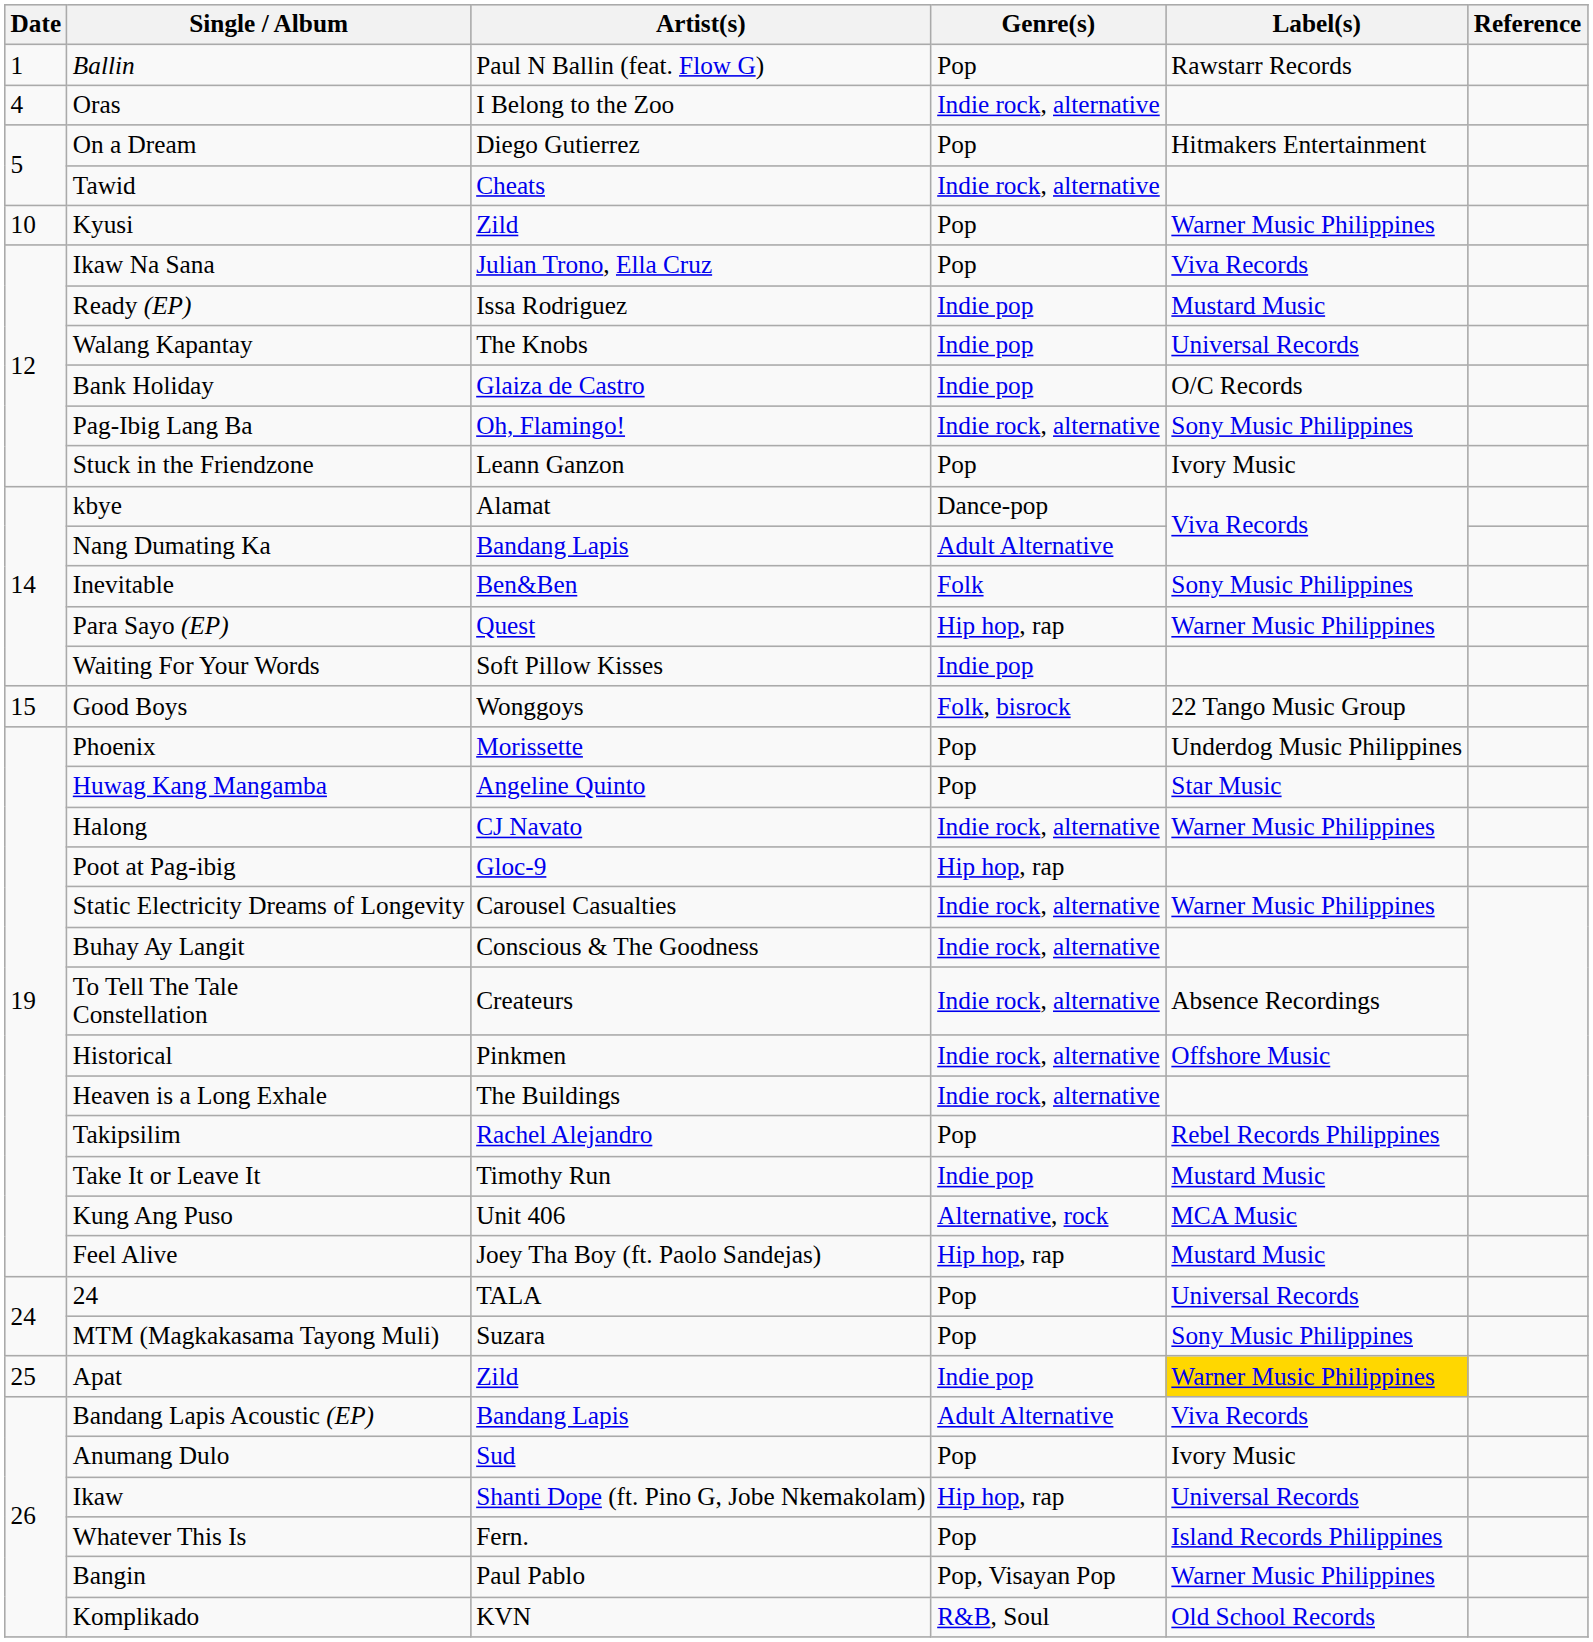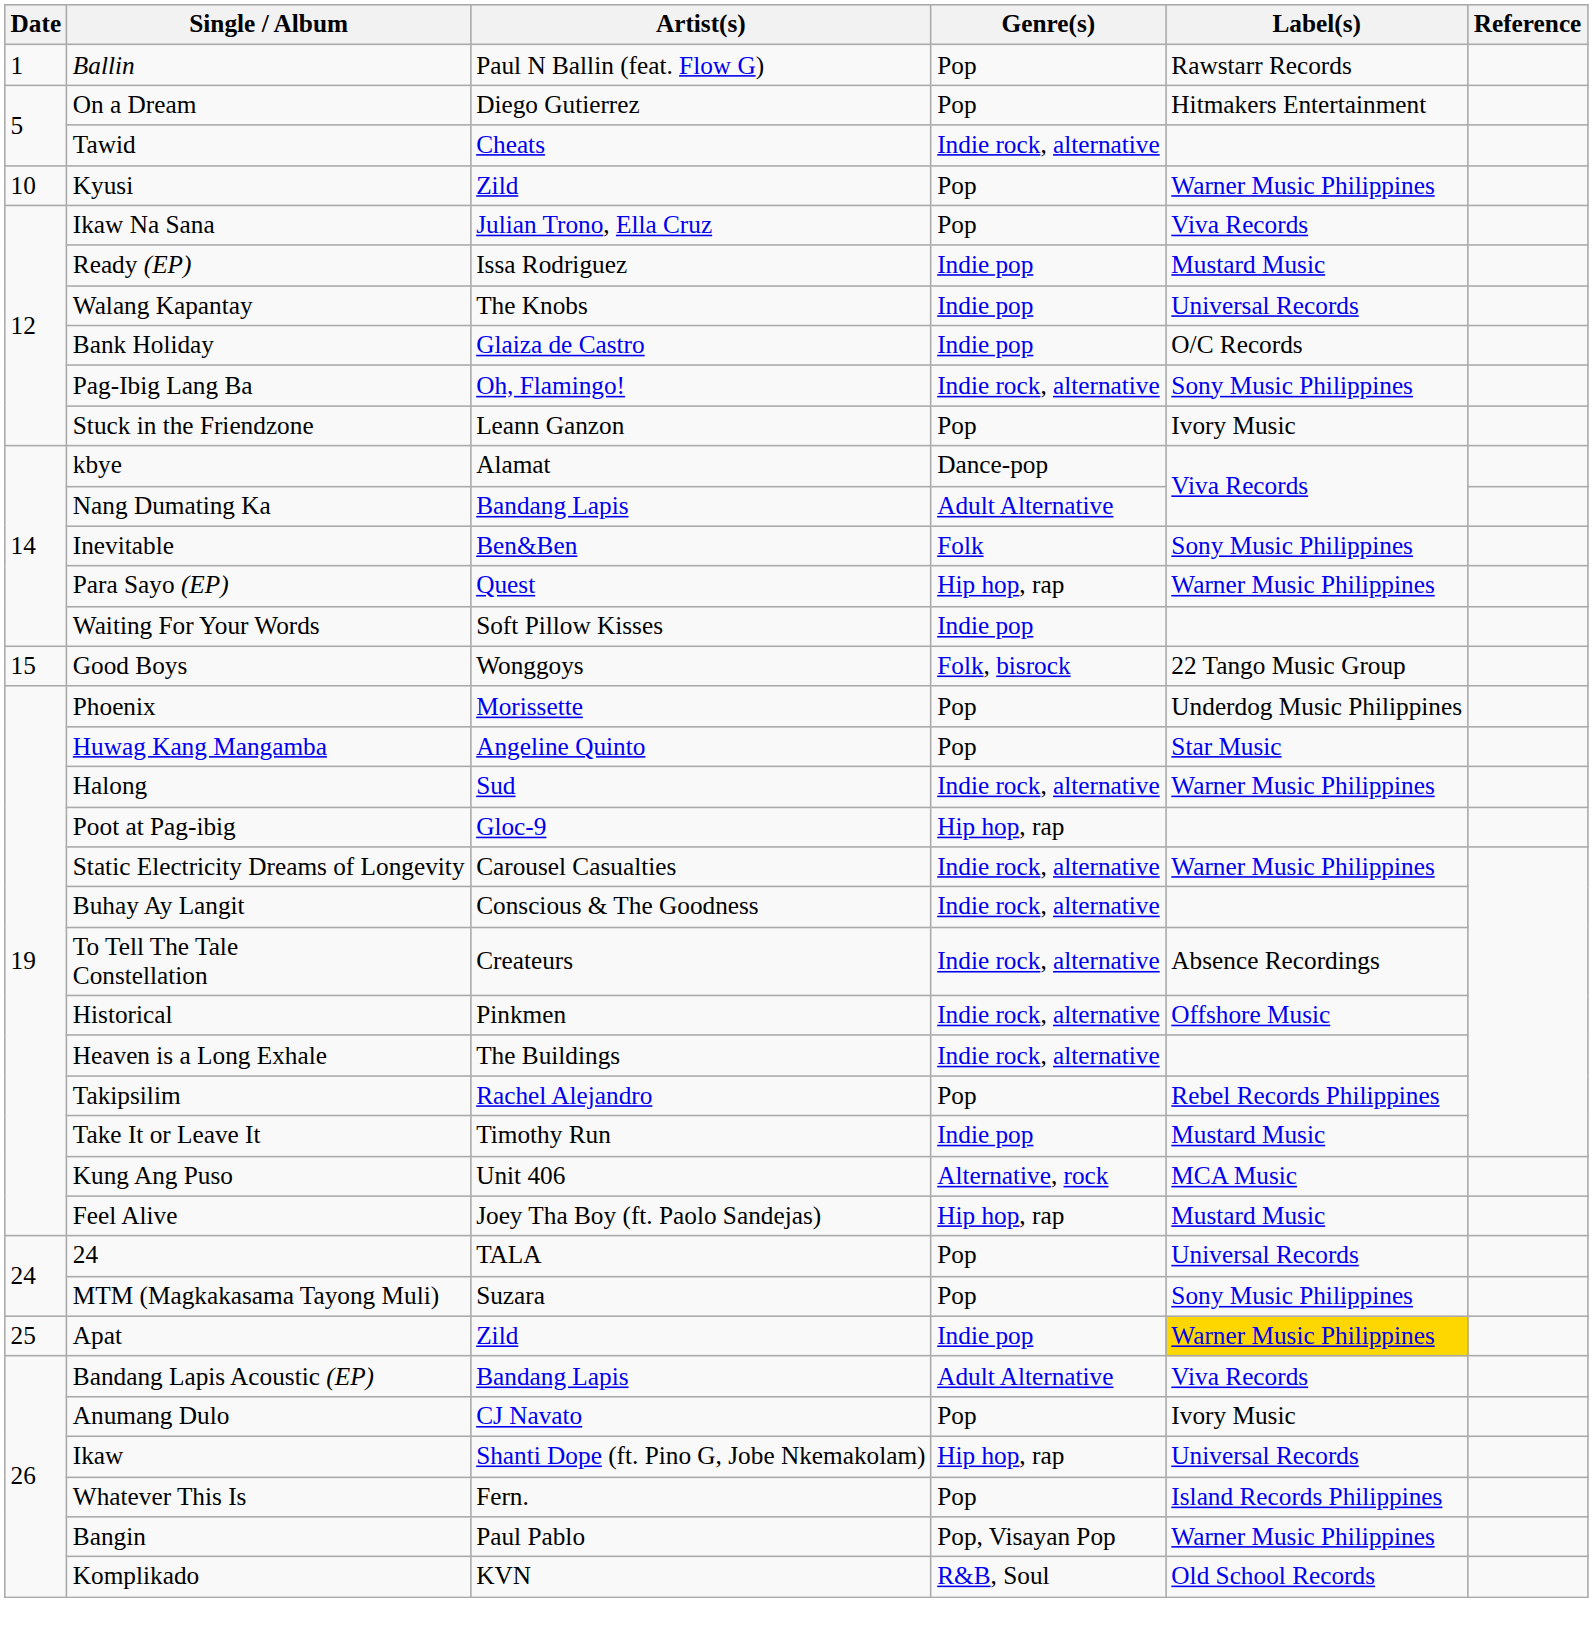- row: 4 | Oras | I Belong to the Zoo | Indie rock, alternative
Halong | Artist(s): CJ Navato -> Sud
Anumang Dulo | Artist(s): Sud -> CJ Navato
